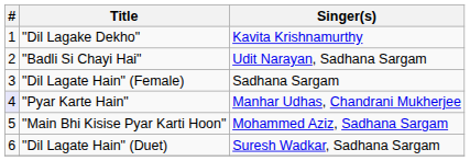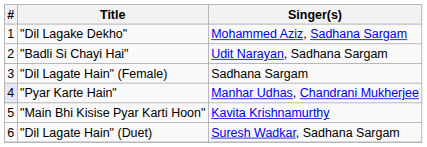"Dil Lagake Dekho" | Singer(s): Kavita Krishnamurthy -> Mohammed Aziz, Sadhana Sargam
"Main Bhi Kisise Pyar Karti Hoon" | Singer(s): Mohammed Aziz, Sadhana Sargam -> Kavita Krishnamurthy
